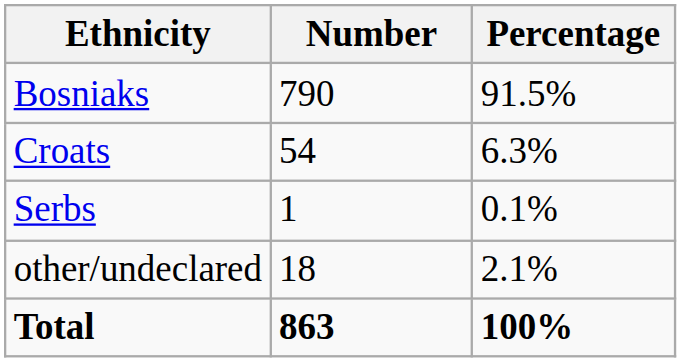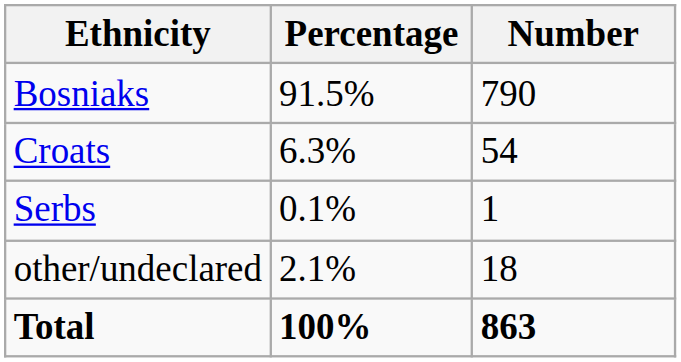columns swapped: Number <-> Percentage
